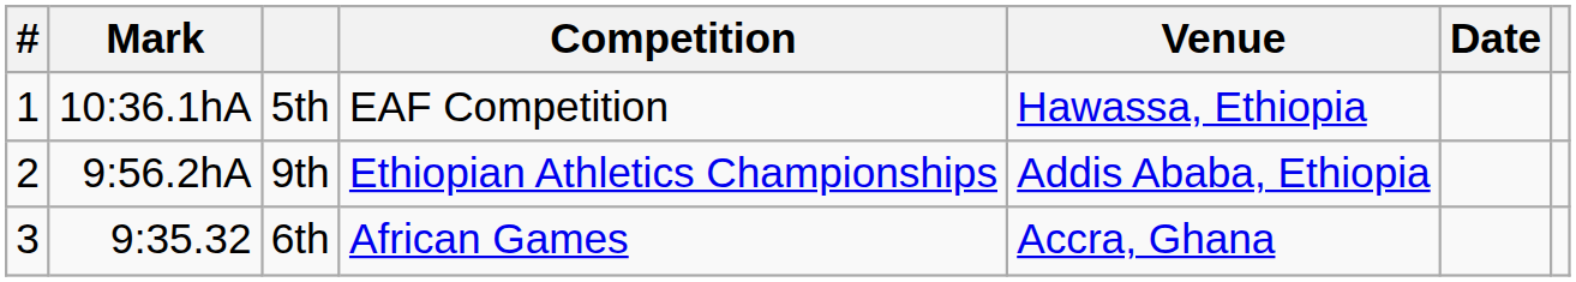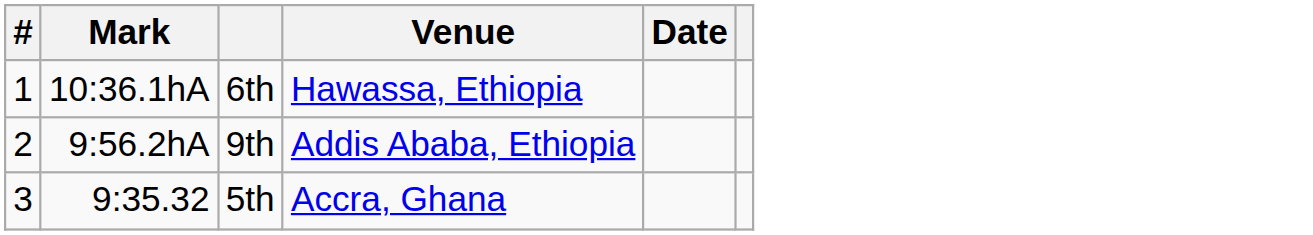- column: Competition | EAF Competition | Ethiopian Athletics Championships | African Games
10:36.1hA | column 3: 5th -> 6th
9:35.32 | column 3: 6th -> 5th
